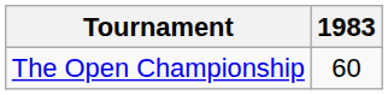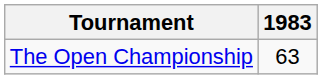The Open Championship | 1983: 60 -> 63
